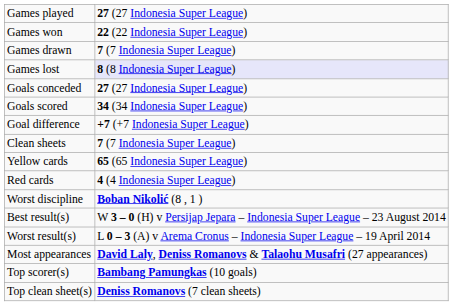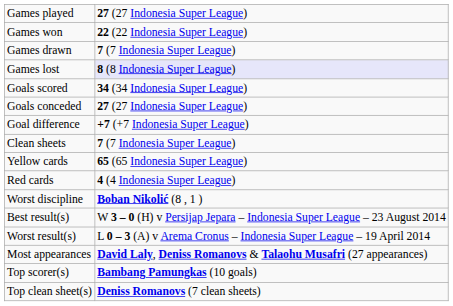rows swapped: Goals scored <-> Goals conceded
